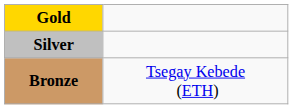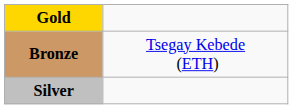rows swapped: Silver <-> Bronze
